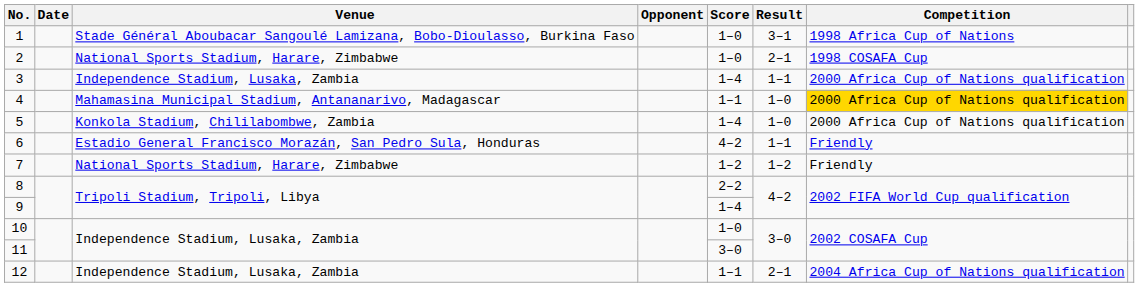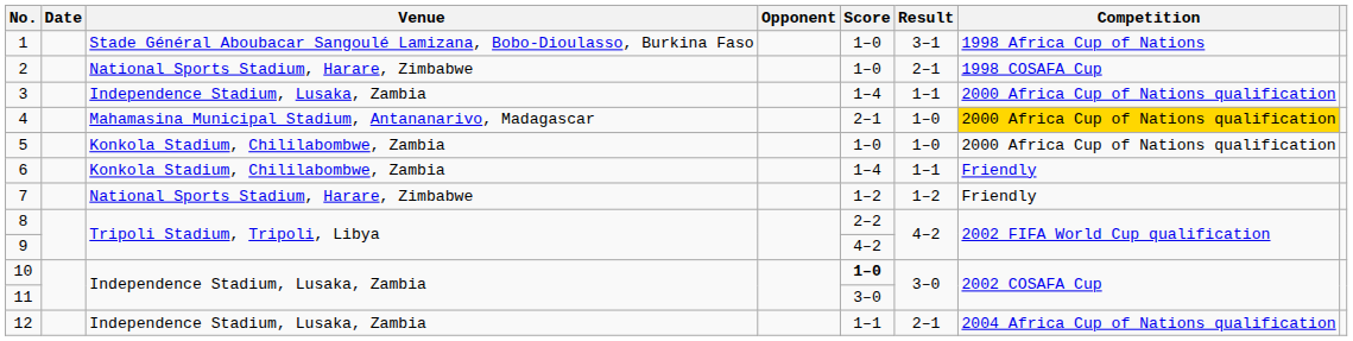4 | Score: 1–1 -> 2–1
5 | Score: 1–4 -> 1–0
6 | Venue: Estadio General Francisco Morazán, San Pedro Sula, Honduras -> Konkola Stadium, Chililabombwe, Zambia
6 | Score: 4–2 -> 1–4
9 | Score: 1–4 -> 4–2
10 | Score: normal -> bold
